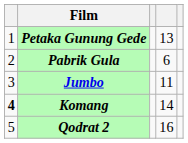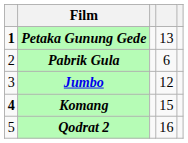Petaka Gunung Gede | column 1: normal -> bold
Jumbo | column 4: 11 -> 12
Komang | column 4: 14 -> 15
